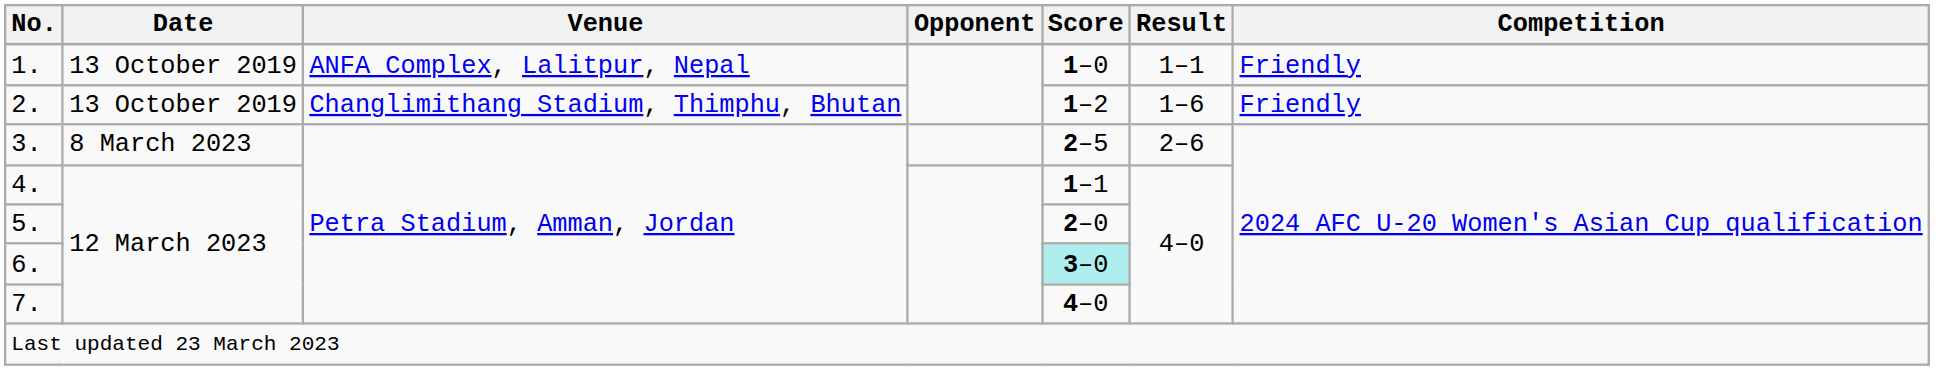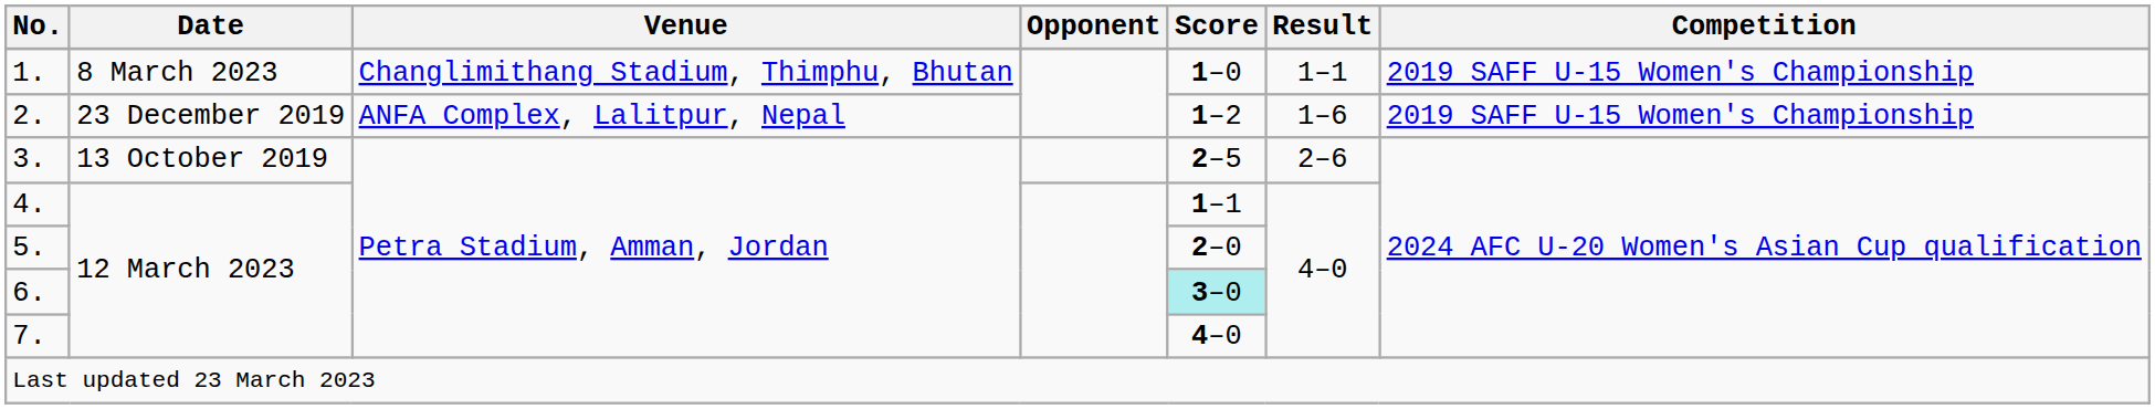1. | Date: 13 October 2019 -> 8 March 2023
1. | Venue: ANFA Complex, Lalitpur, Nepal -> Changlimithang Stadium, Thimphu, Bhutan
1. | Competition: Friendly -> 2019 SAFF U-15 Women's Championship
2. | Date: 13 October 2019 -> 23 December 2019
2. | Venue: Changlimithang Stadium, Thimphu, Bhutan -> ANFA Complex, Lalitpur, Nepal
2. | Competition: Friendly -> 2019 SAFF U-15 Women's Championship
3. | Date: 8 March 2023 -> 13 October 2019
